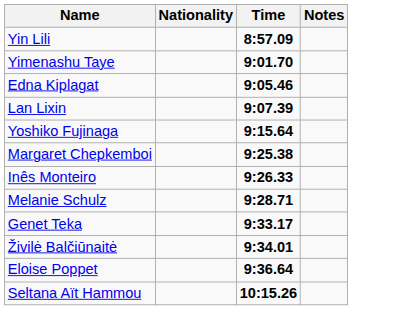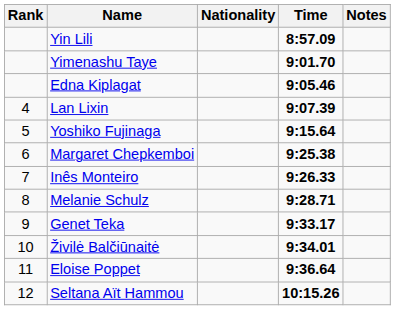+ column: Rank | 4 | 5 | 6 | 7 | 8 | 9 | 10 | 11 | 12
